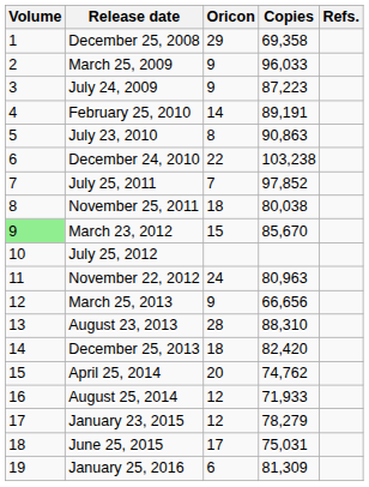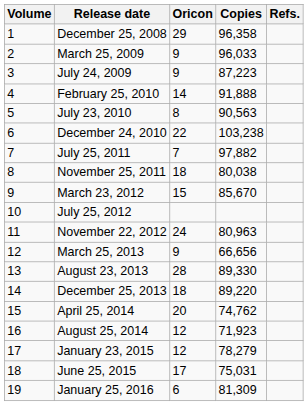December 25, 2008 | Copies: 69,358 -> 96,358
February 25, 2010 | Copies: 89,191 -> 91,888
July 23, 2010 | Copies: 90,863 -> 90,563
July 25, 2011 | Copies: 97,852 -> 97,882
March 23, 2012 | Volume: lightgreen background -> no background
August 23, 2013 | Copies: 88,310 -> 89,330
December 25, 2013 | Copies: 82,420 -> 89,220
August 25, 2014 | Copies: 71,933 -> 71,923
